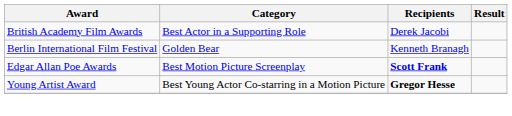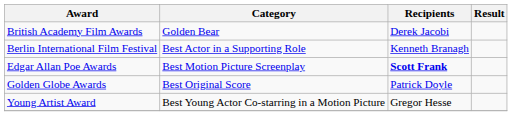British Academy Film Awards | Category: Best Actor in a Supporting Role -> Golden Bear
Berlin International Film Festival | Category: Golden Bear -> Best Actor in a Supporting Role
+ row: Golden Globe Awards | Best Original Score | Patrick Doyle
Young Artist Award | Recipients: bold -> normal
